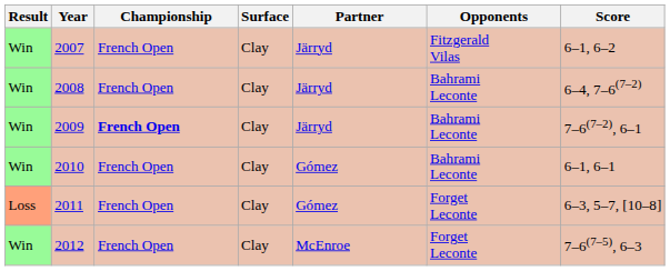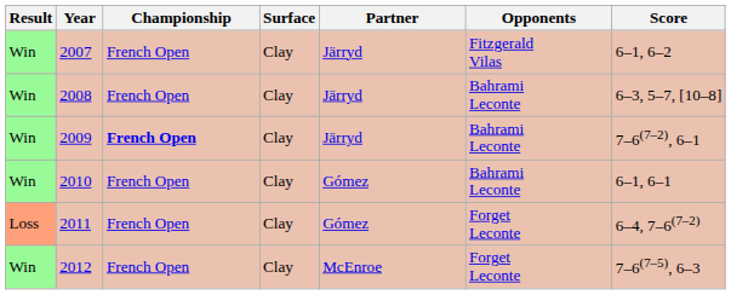2008 | Score: 6–4, 7–6(7–2) -> 6–3, 5–7, [10–8]
2011 | Score: 6–3, 5–7, [10–8] -> 6–4, 7–6(7–2)
